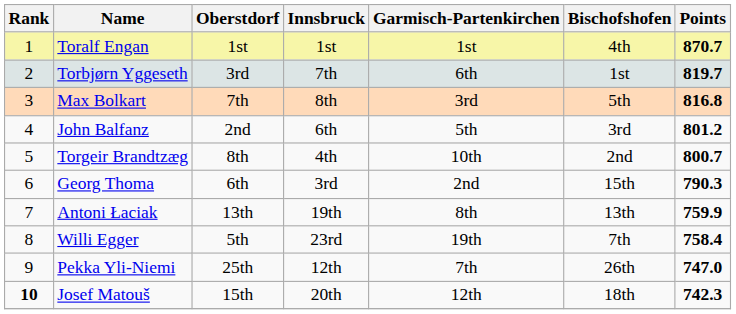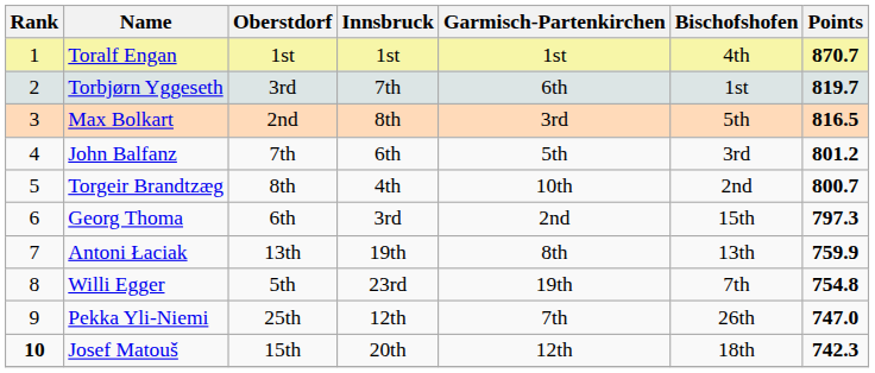Max Bolkart | Oberstdorf: 7th -> 2nd
Max Bolkart | Points: 816.8 -> 816.5
John Balfanz | Oberstdorf: 2nd -> 7th
Georg Thoma | Points: 790.3 -> 797.3
Willi Egger | Points: 758.4 -> 754.8
